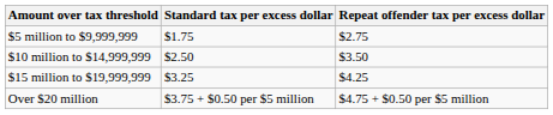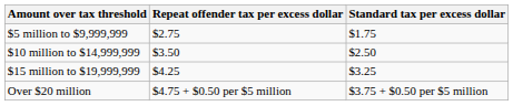columns swapped: Standard tax per excess dollar <-> Repeat offender tax per excess dollar
